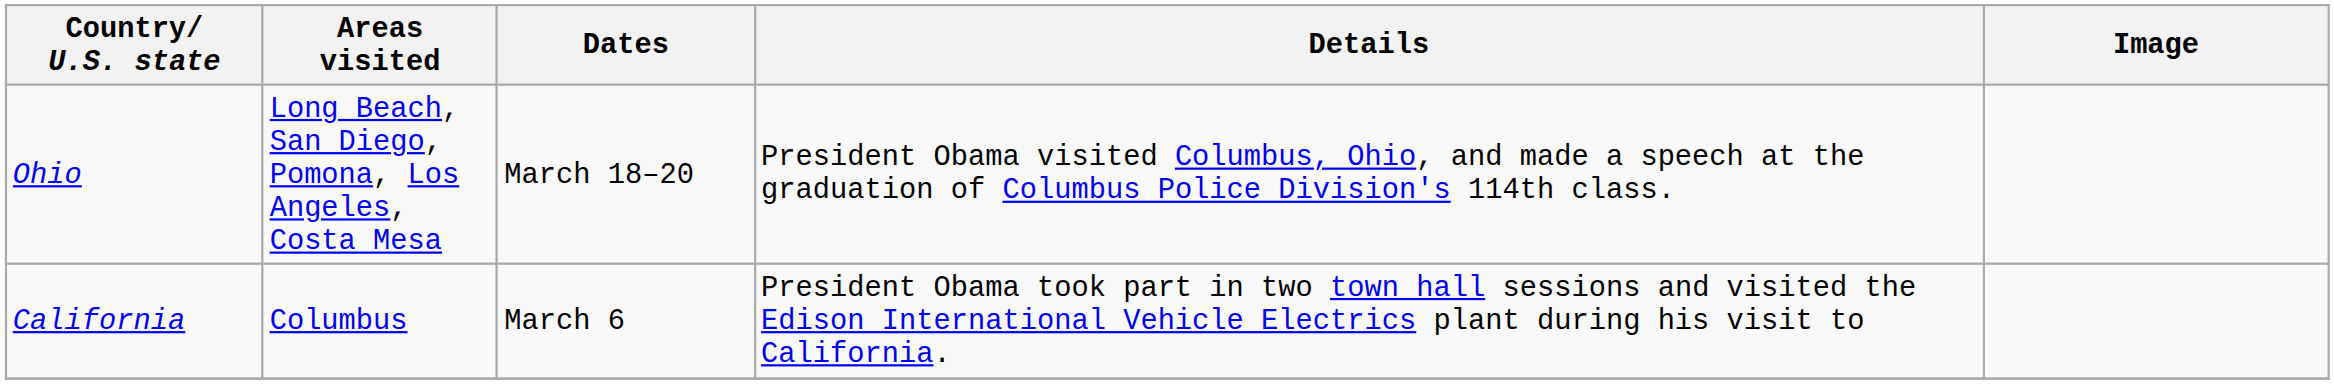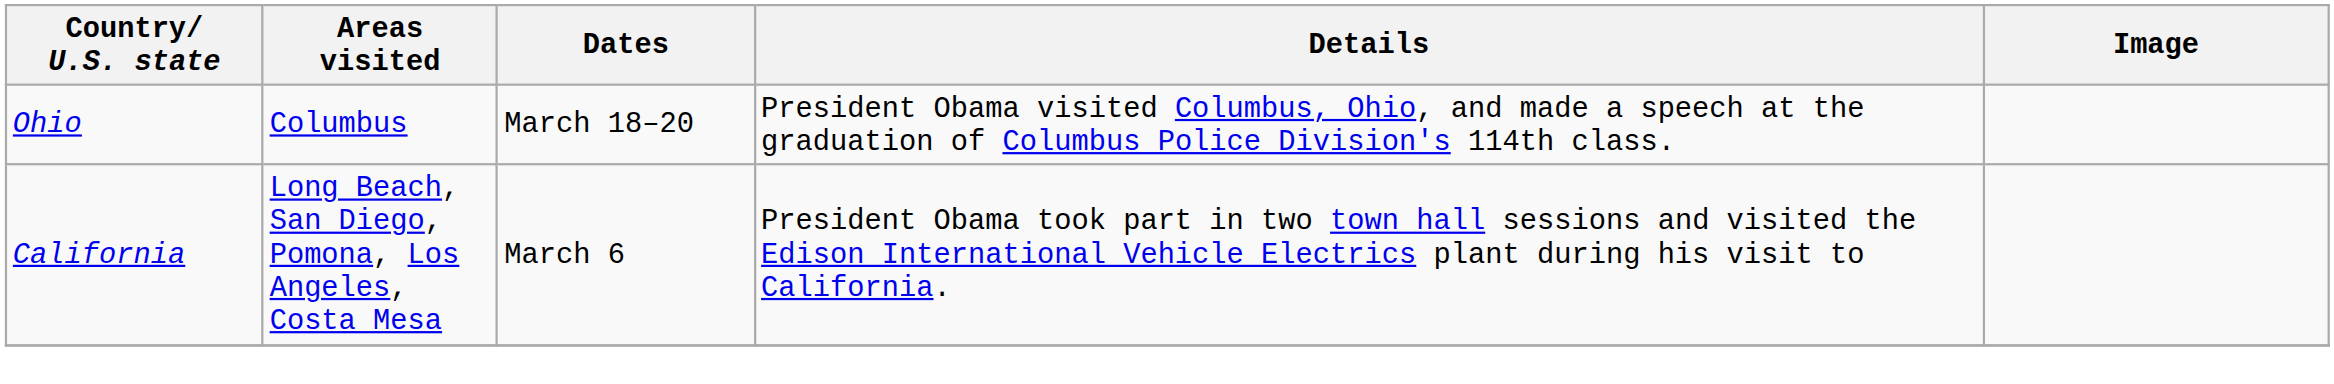Ohio | Areas visited: Long Beach, San Diego, Pomona, Los Angeles, Costa Mesa -> Columbus
California | Areas visited: Columbus -> Long Beach, San Diego, Pomona, Los Angeles, Costa Mesa
